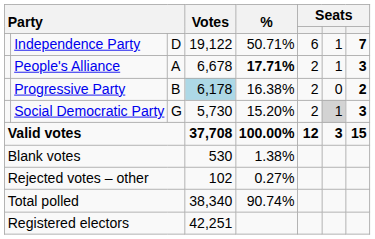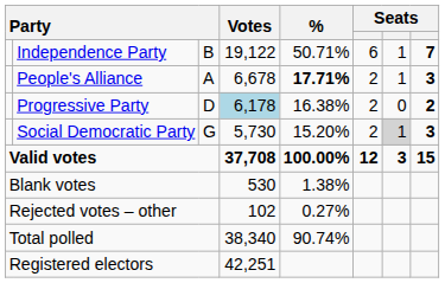Independence Party | column 3: D -> B
Progressive Party | column 3: B -> D
